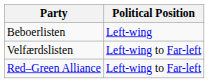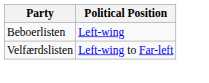- row: Red–Green Alliance | Left-wing to Far-left
